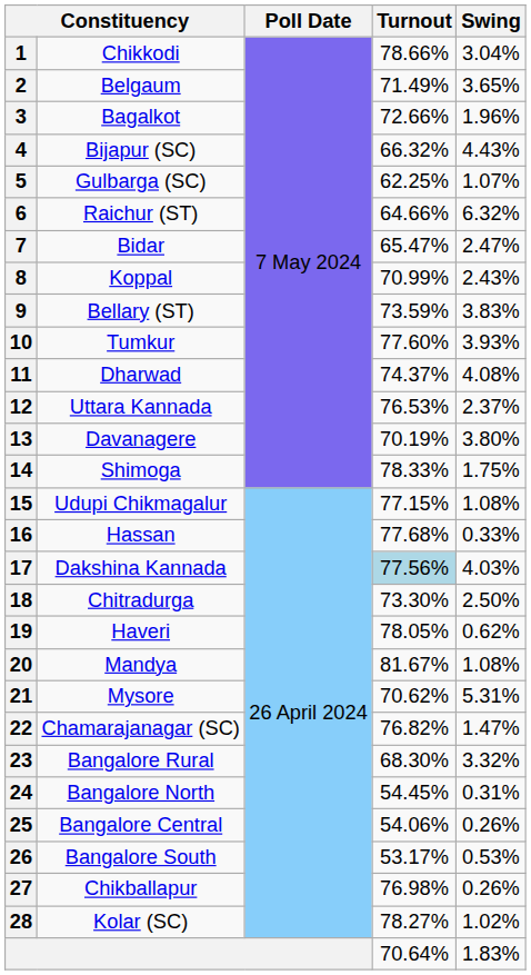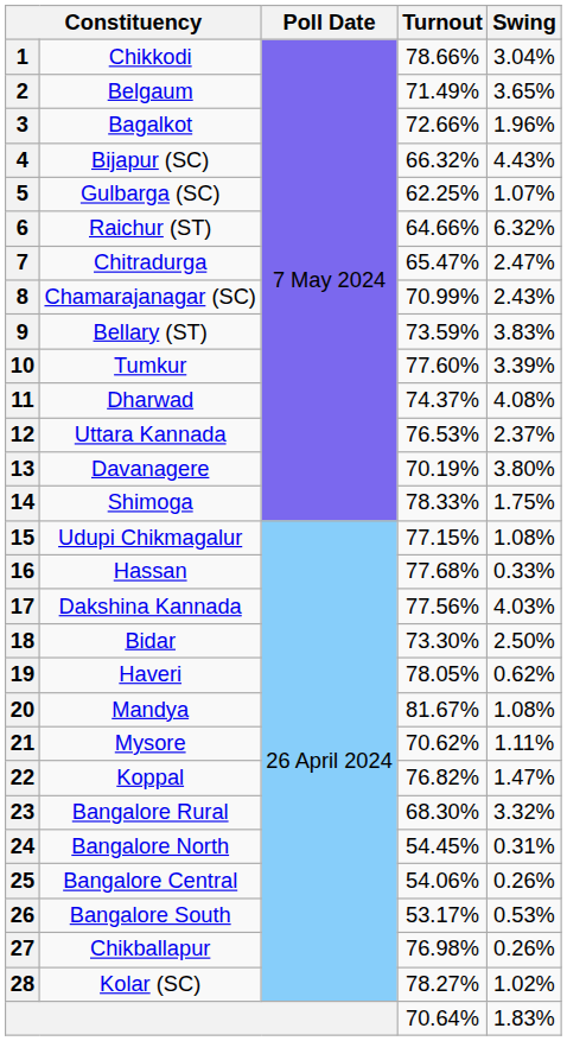7 | column 2: Bidar -> Chitradurga
8 | column 2: Koppal -> Chamarajanagar (SC)
10 | Swing: 3.93% -> 3.39%
17 | Turnout: lightblue background -> no background
18 | column 2: Chitradurga -> Bidar
21 | Swing: 5.31% -> 1.11%
22 | column 2: Chamarajanagar (SC) -> Koppal
